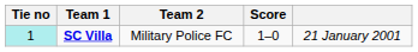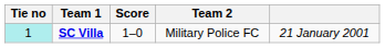columns swapped: Score <-> Team 2
